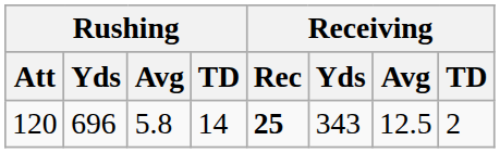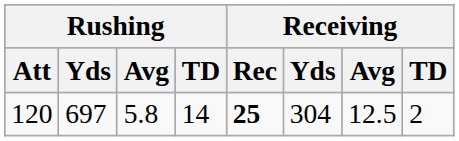120 | Rushing / Yds: 696 -> 697
120 | Receiving / Yds: 343 -> 304
